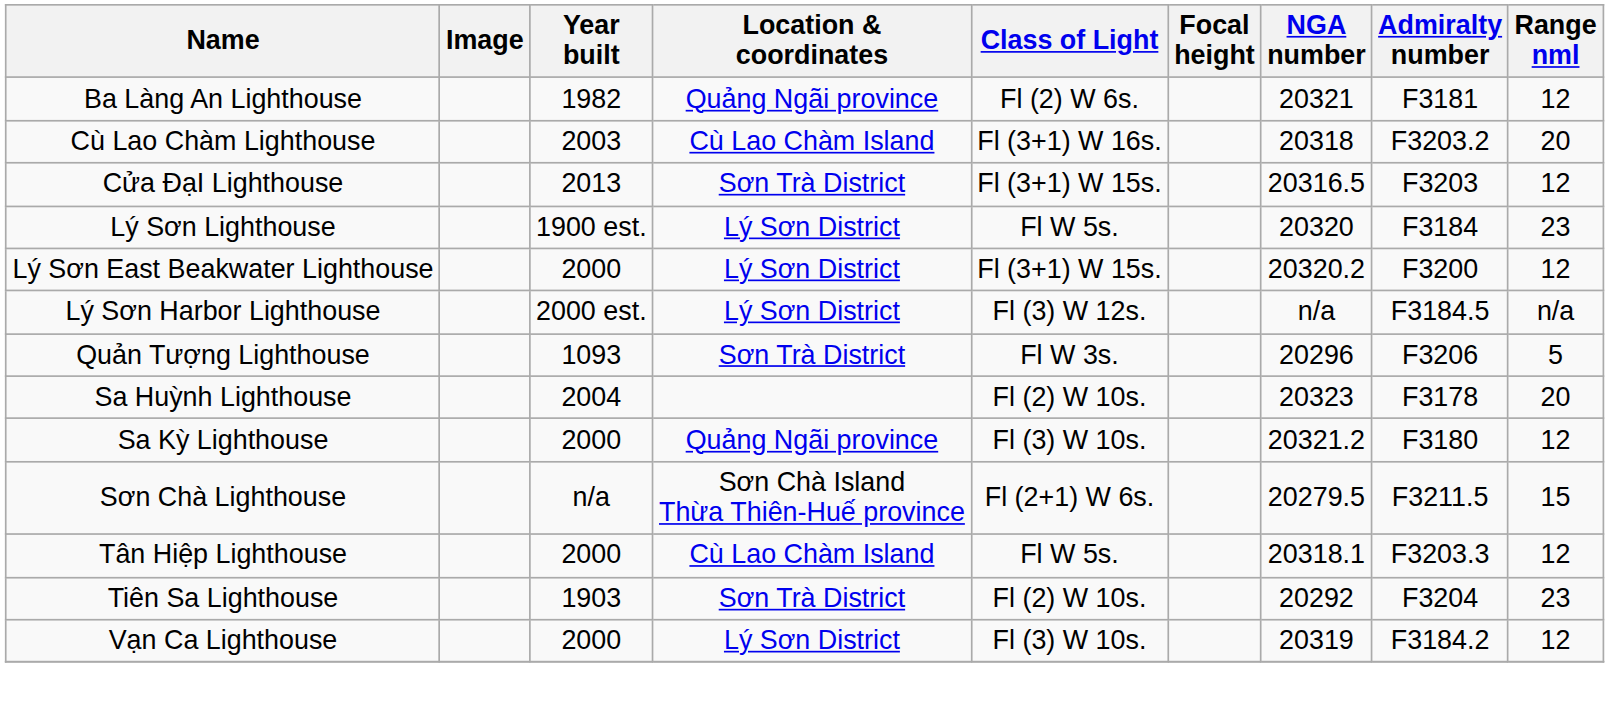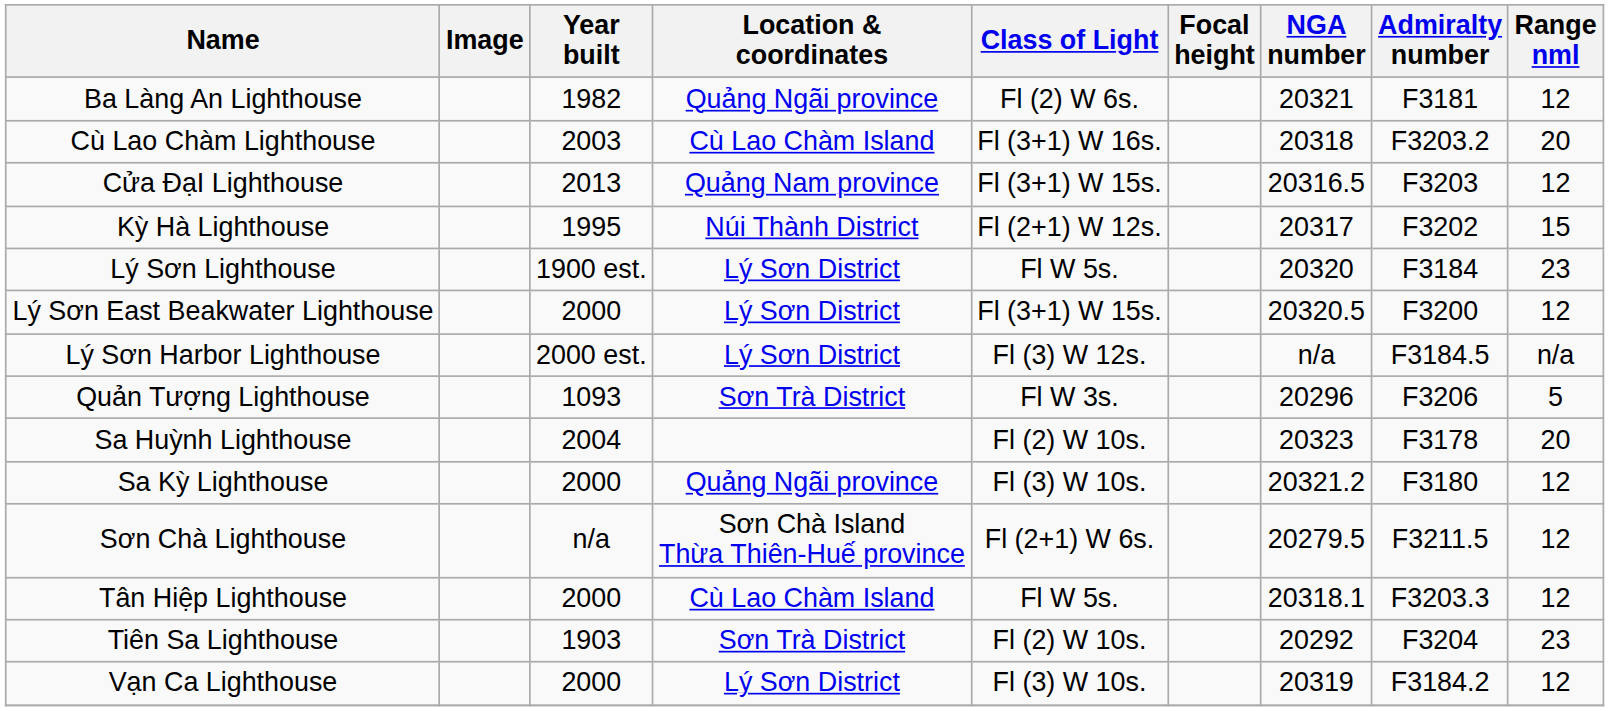Cửa ĐạI Lighthouse | Location & coordinates: Sơn Trà District -> Quảng Nam province
+ row: Kỳ Hà Lighthouse | 1995 | Núi Thành District | Fl (2+1) W 12s. | 20317 | F3202 | 15
Lý Sơn East Beakwater Lighthouse | NGA number: 20320.2 -> 20320.5
Sơn Chà Lighthouse | Range nml: 15 -> 12
